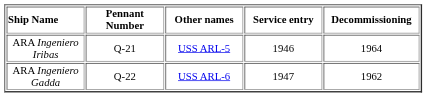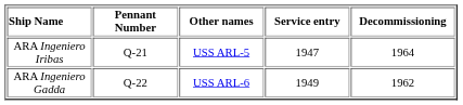ARA Ingeniero Iribas | Service entry: 1946 -> 1947
ARA Ingeniero Gadda | Service entry: 1947 -> 1949
